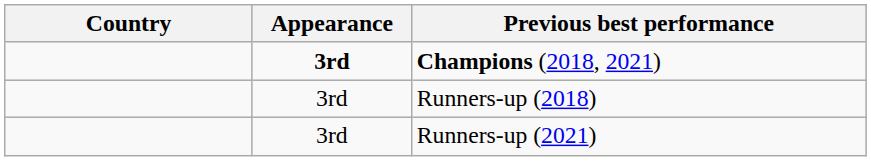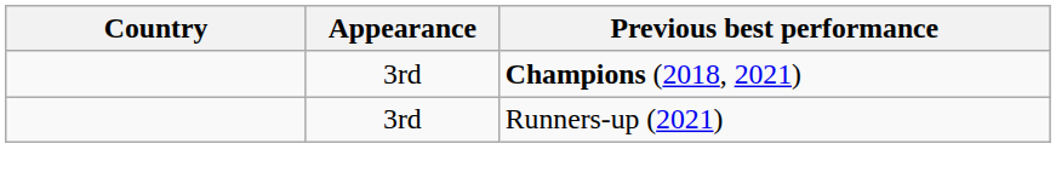Champions (2018, 2021) | Appearance: bold -> normal
- row: 3rd | Runners-up (2018)
